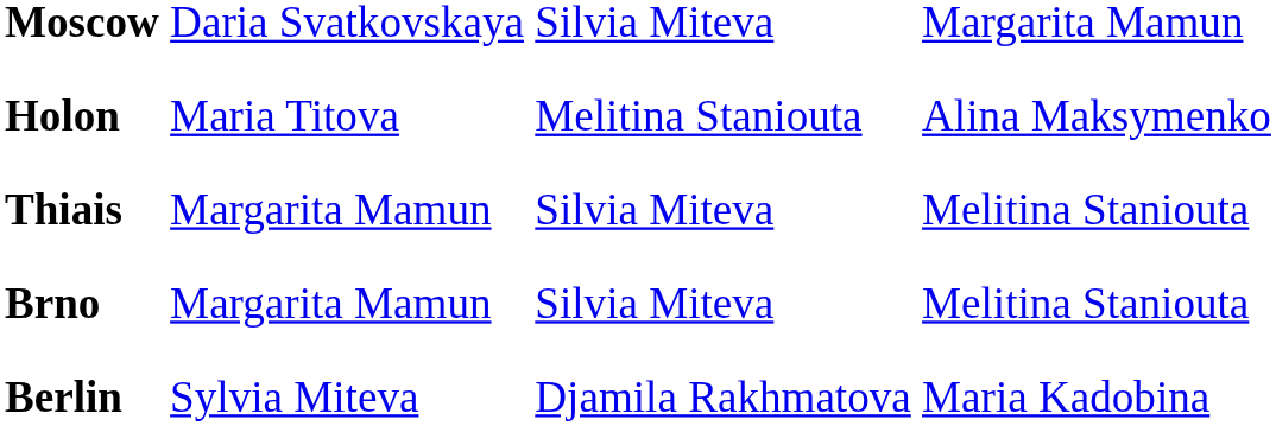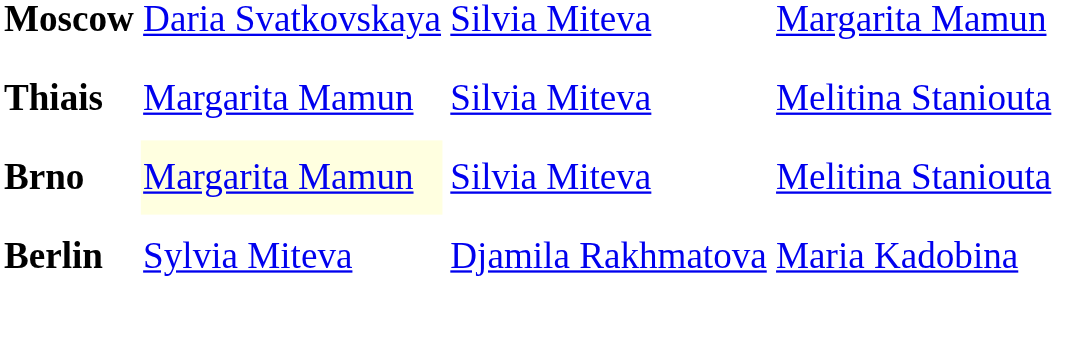- row: Holon | Maria Titova | Melitina Staniouta | Alina Maksymenko
Brno | column 2: no background -> lightyellow background
